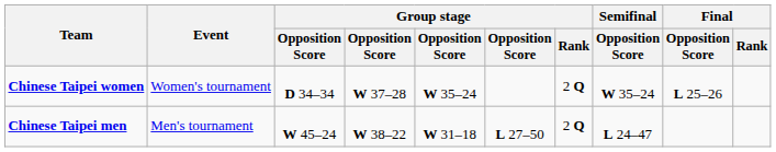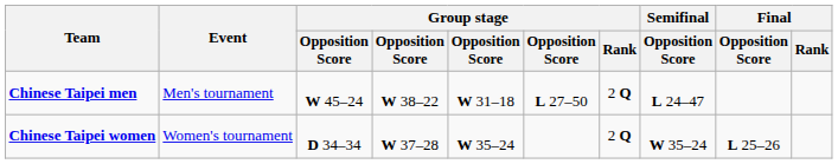rows swapped: Chinese Taipei men <-> Chinese Taipei women
